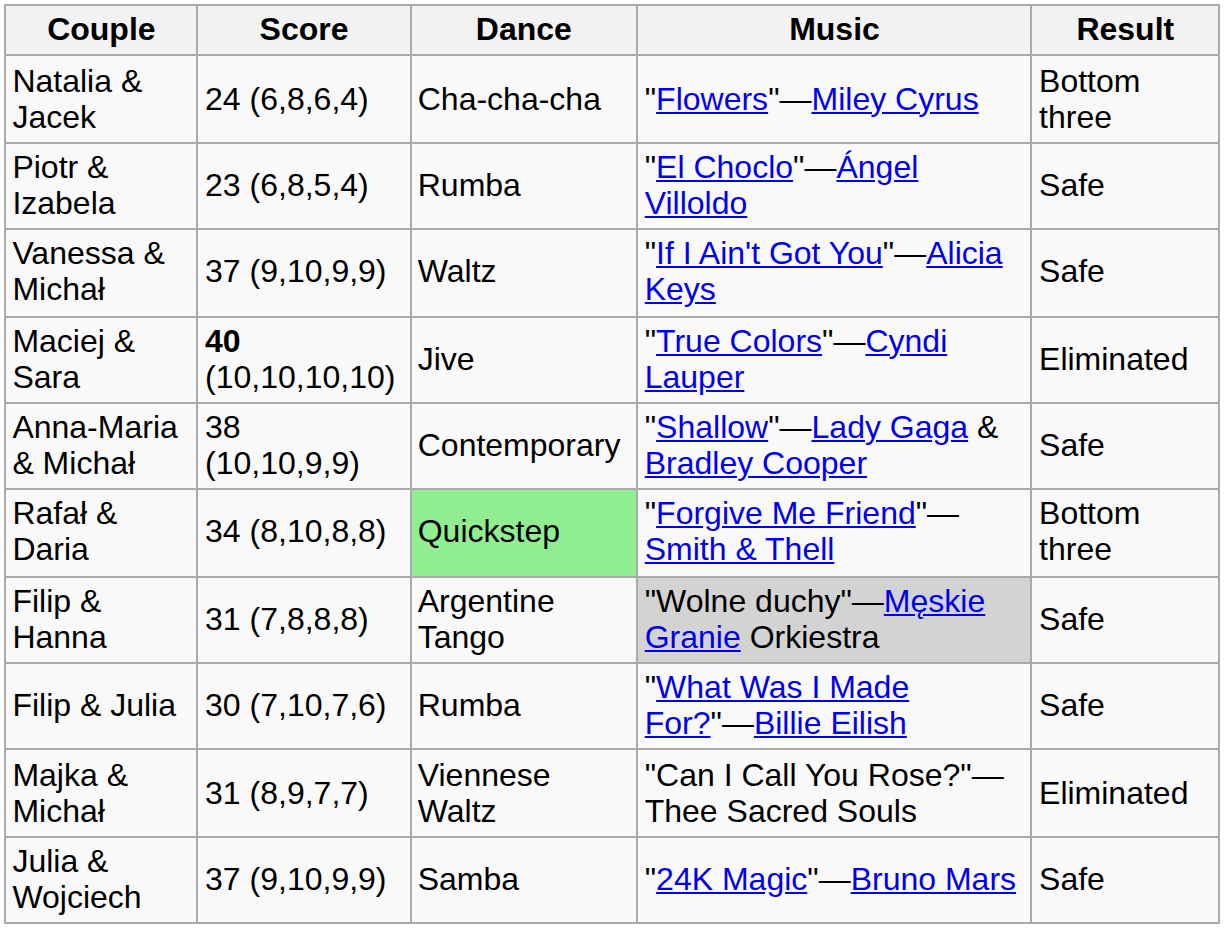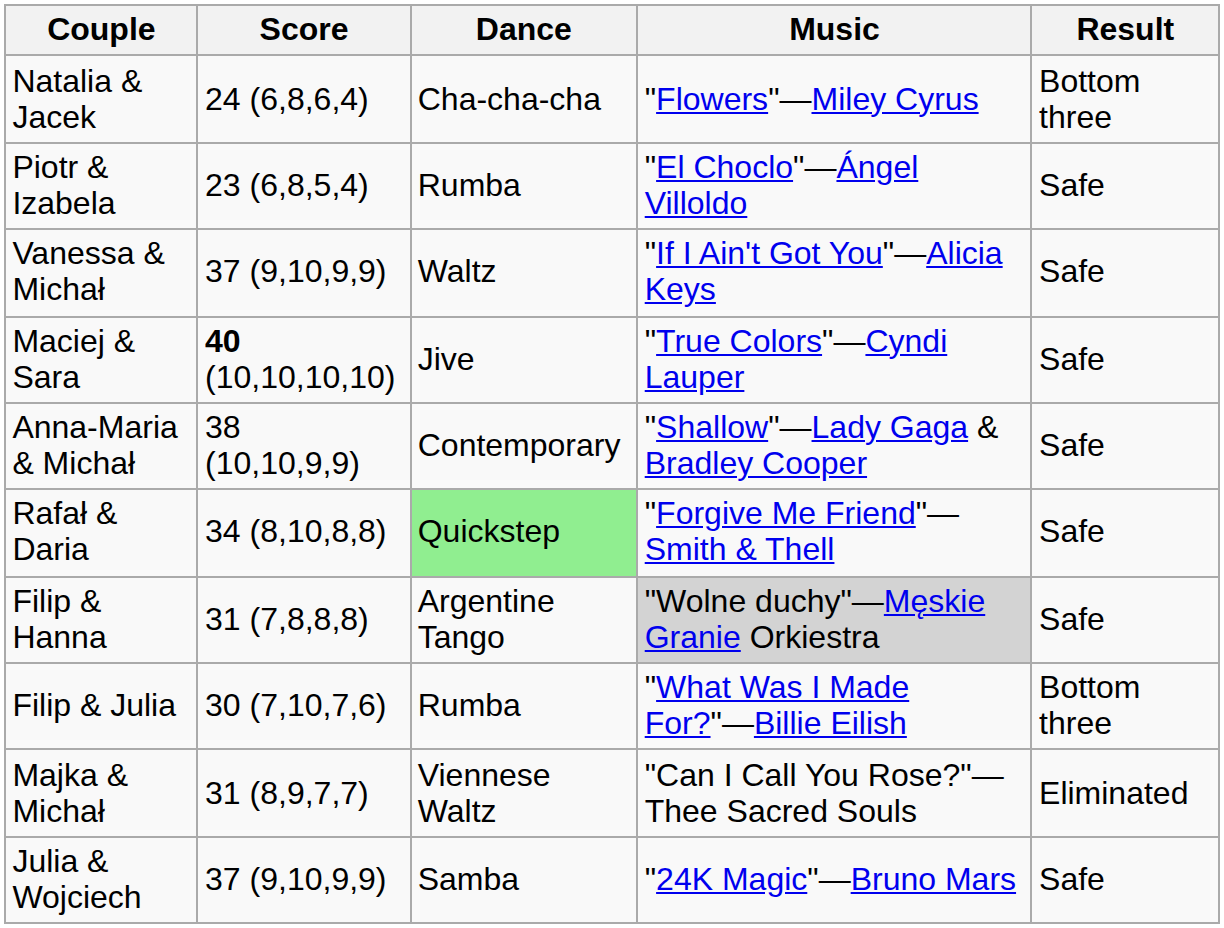Maciej & Sara | Result: Eliminated -> Safe
Rafał & Daria | Result: Bottom three -> Safe
Filip & Julia | Result: Safe -> Bottom three
